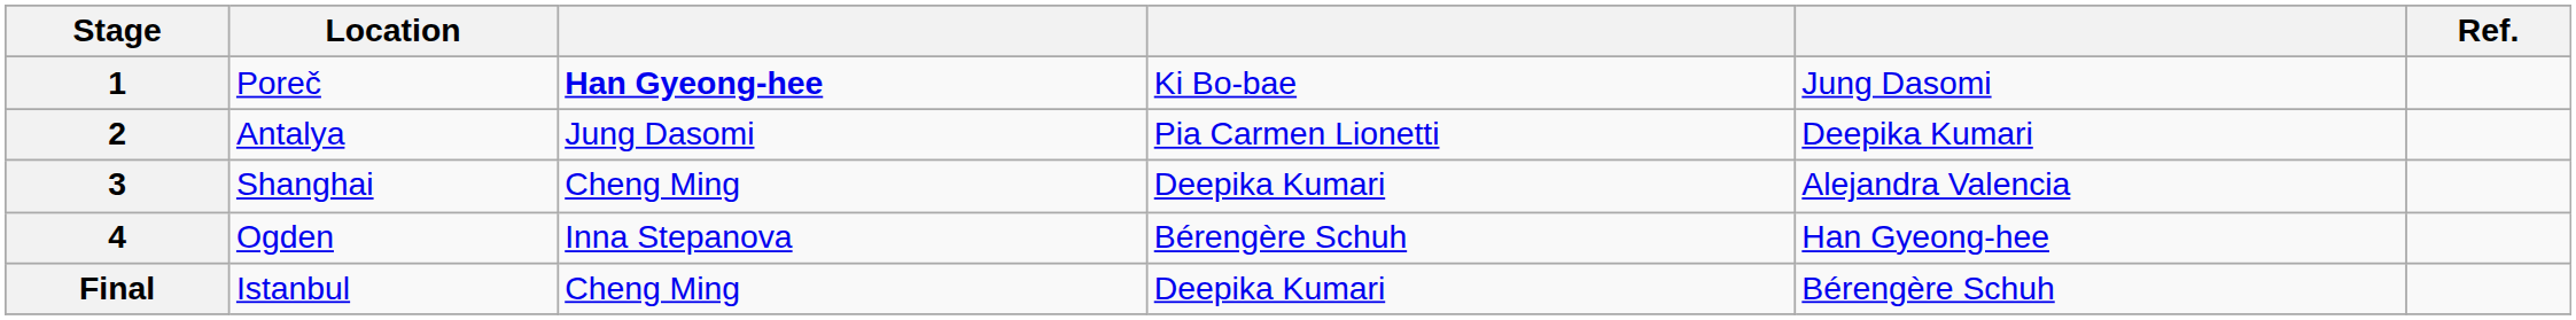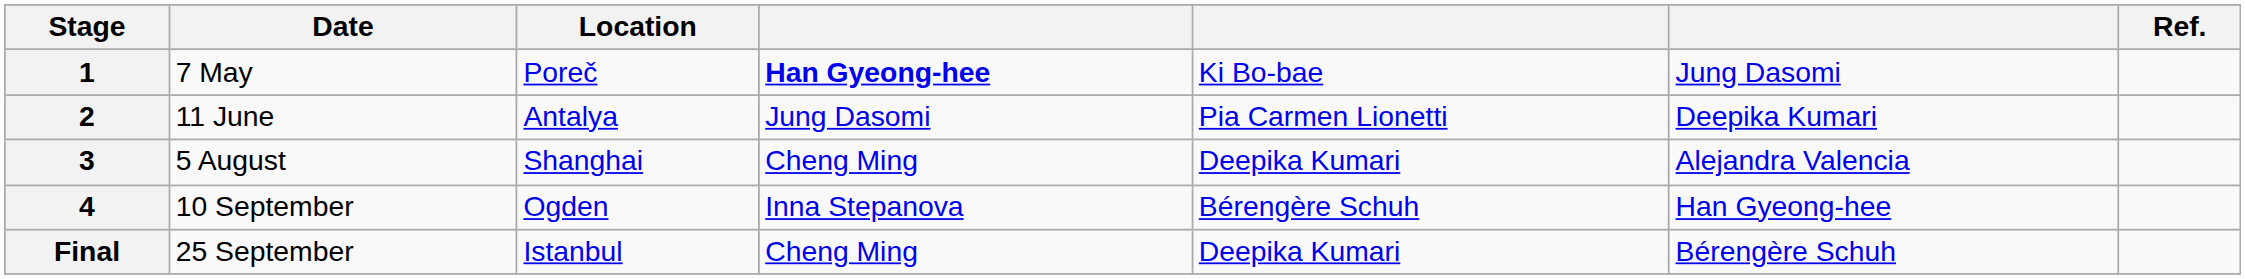+ column: Date | 7 May | 11 June | 5 August | 10 September | 25 September
